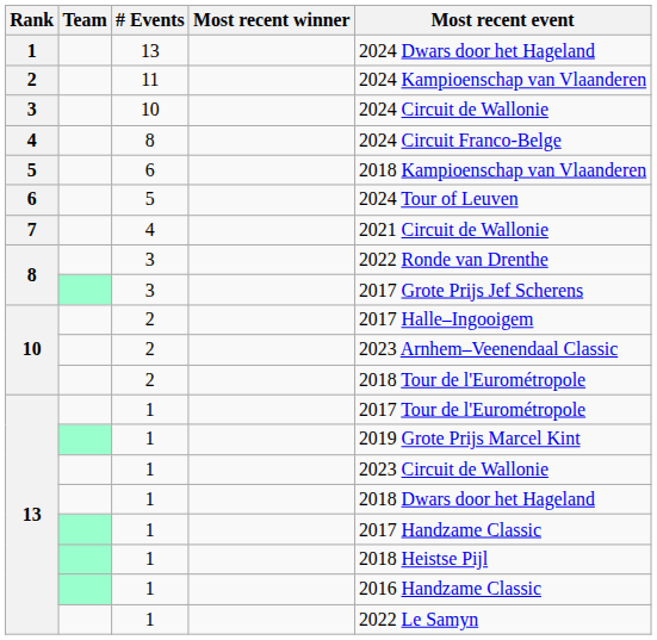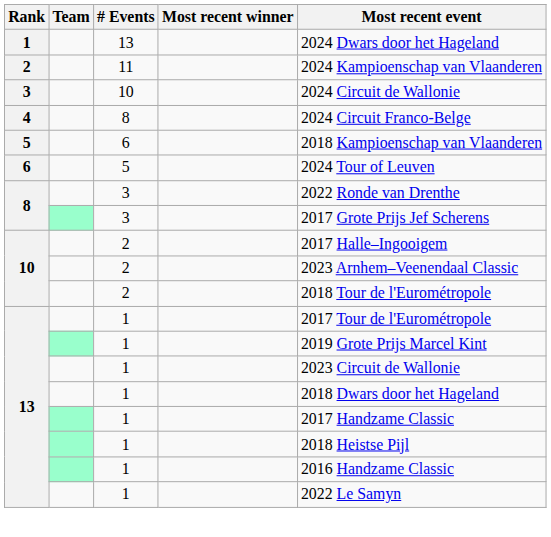- row: 7 | 4 | 2021 Circuit de Wallonie
